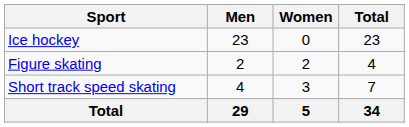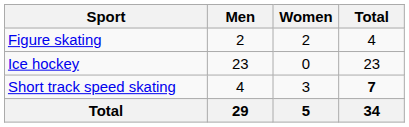rows swapped: Figure skating <-> Ice hockey
Short track speed skating | Total: normal -> bold
